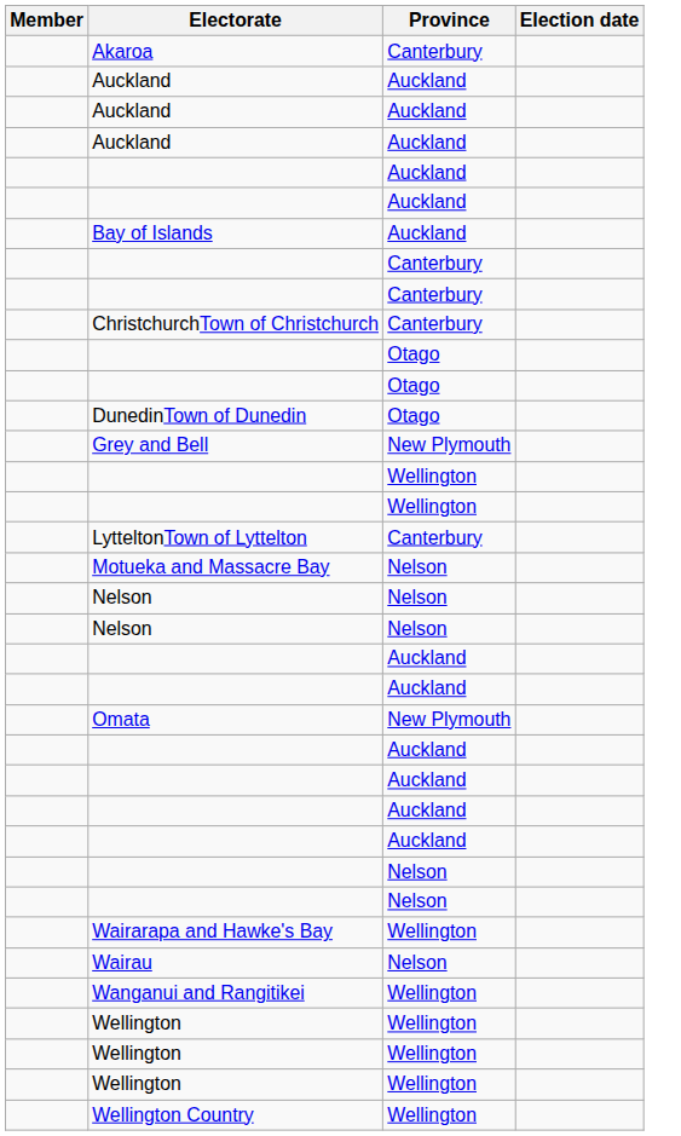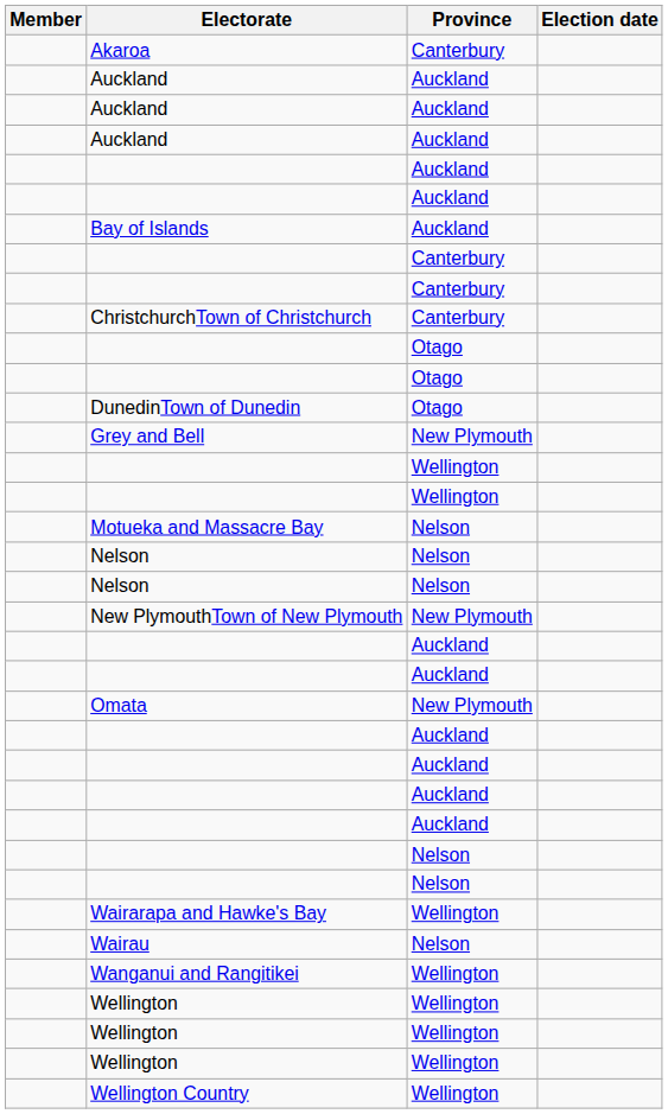- row: LytteltonTown of Lyttelton | Canterbury
+ row: New PlymouthTown of New Plymouth | New Plymouth
